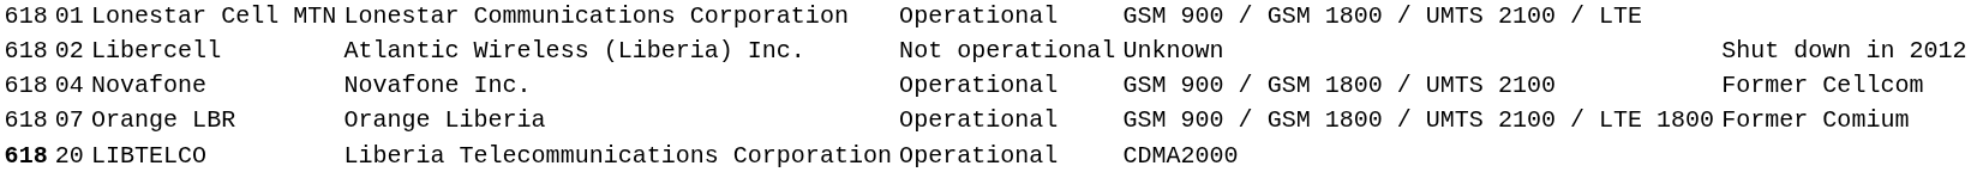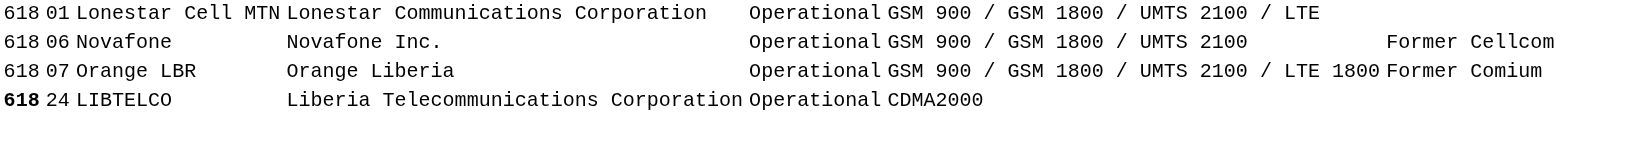- row: 618 | 02 | Libercell | Atlantic Wireless (Liberia) Inc. | Not operational | Unknown | Shut down in 2012
Novafone | column 2: 04 -> 06
LIBTELCO | column 2: 20 -> 24
